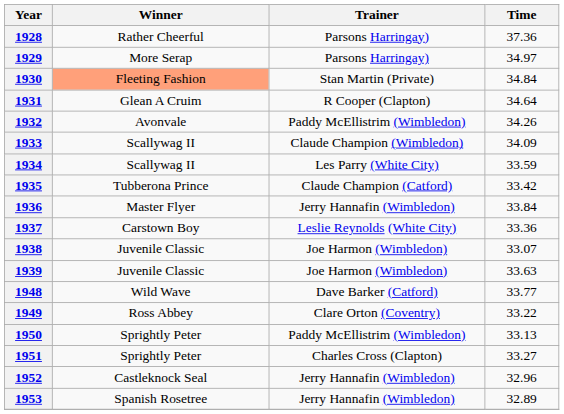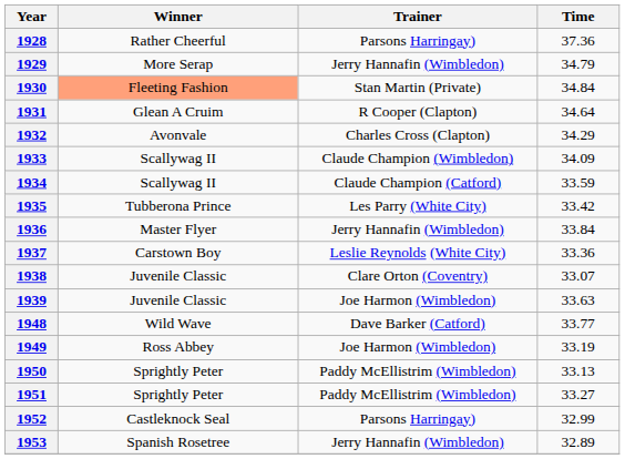1929 | Trainer: Parsons Harringay) -> Jerry Hannafin (Wimbledon)
1929 | Time: 34.97 -> 34.79
1932 | Trainer: Paddy McEllistrim (Wimbledon) -> Charles Cross (Clapton)
1932 | Time: 34.26 -> 34.29
1934 | Trainer: Les Parry (White City) -> Claude Champion (Catford)
1935 | Trainer: Claude Champion (Catford) -> Les Parry (White City)
1938 | Trainer: Joe Harmon (Wimbledon) -> Clare Orton (Coventry)
1949 | Trainer: Clare Orton (Coventry) -> Joe Harmon (Wimbledon)
1949 | Time: 33.22 -> 33.19
1951 | Trainer: Charles Cross (Clapton) -> Paddy McEllistrim (Wimbledon)
1952 | Trainer: Jerry Hannafin (Wimbledon) -> Parsons Harringay)
1952 | Time: 32.96 -> 32.99
